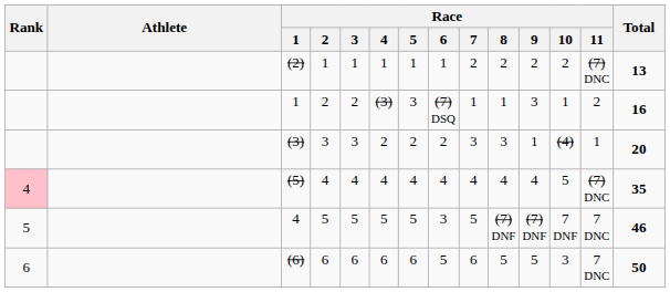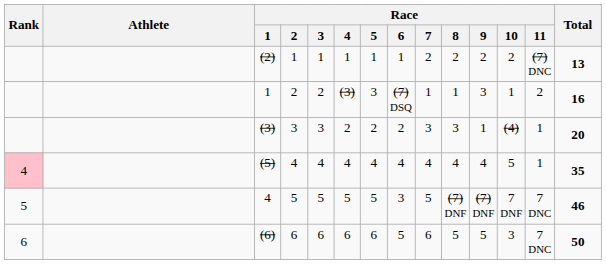(5) | Race / 11: (7) DNC -> 1
